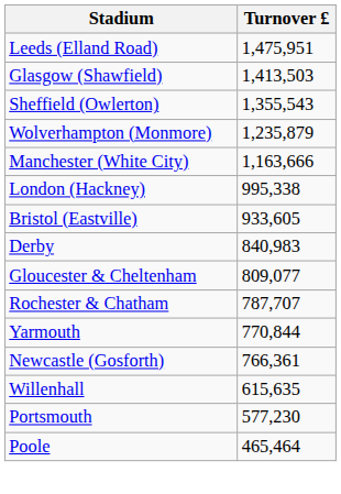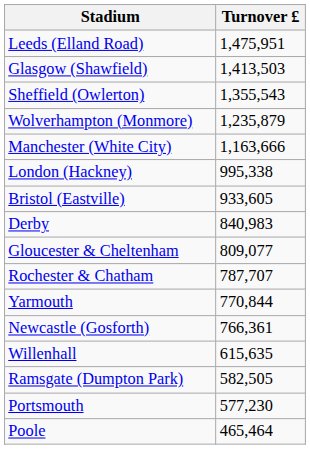+ row: Ramsgate (Dumpton Park) | 582,505
